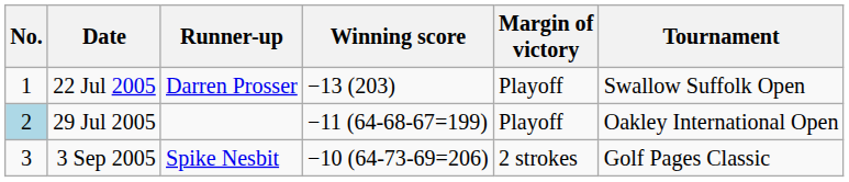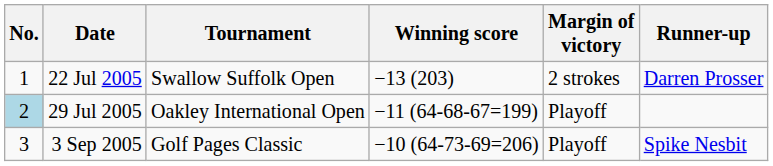columns swapped: Tournament <-> Runner-up
22 Jul 2005 | Margin of victory: Playoff -> 2 strokes
3 Sep 2005 | Margin of victory: 2 strokes -> Playoff
